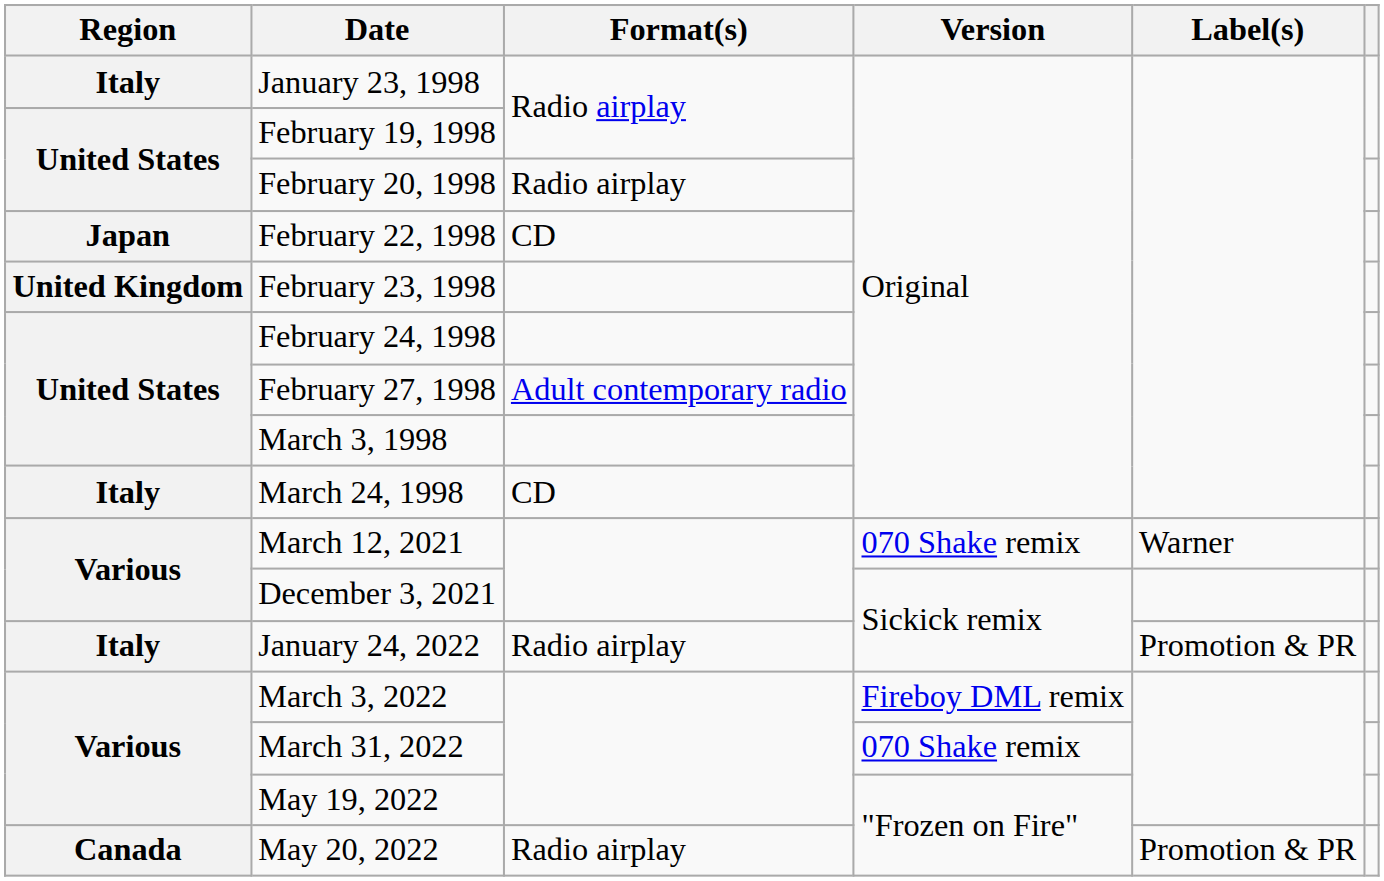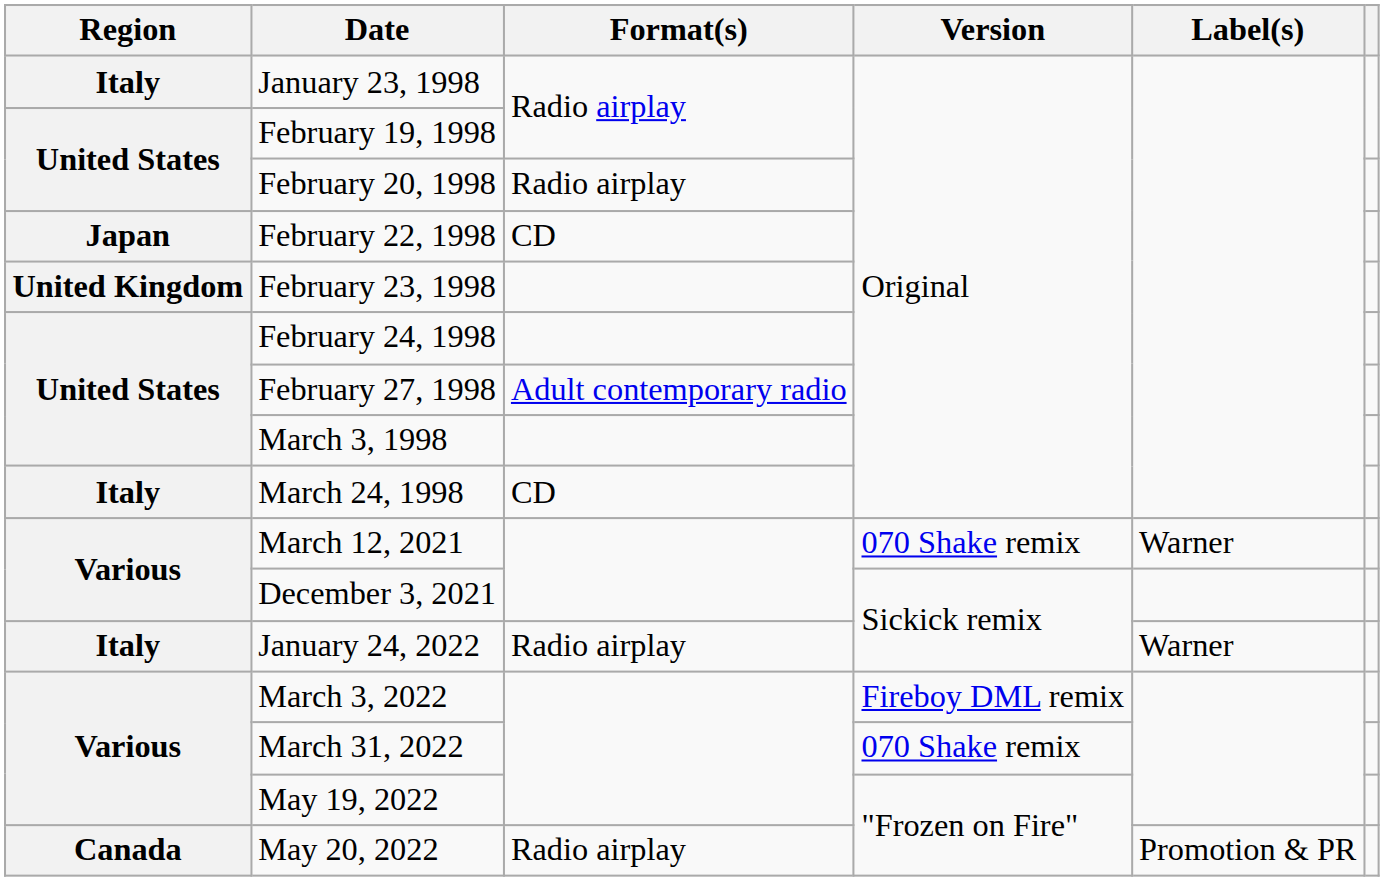January 24, 2022 | Label(s): Promotion & PR -> Warner
